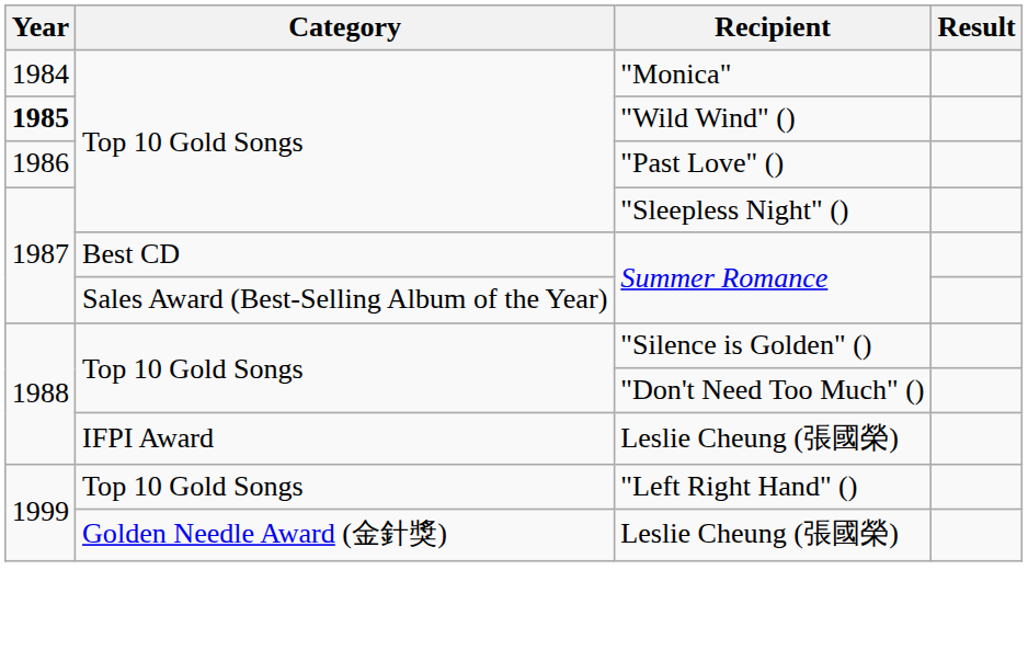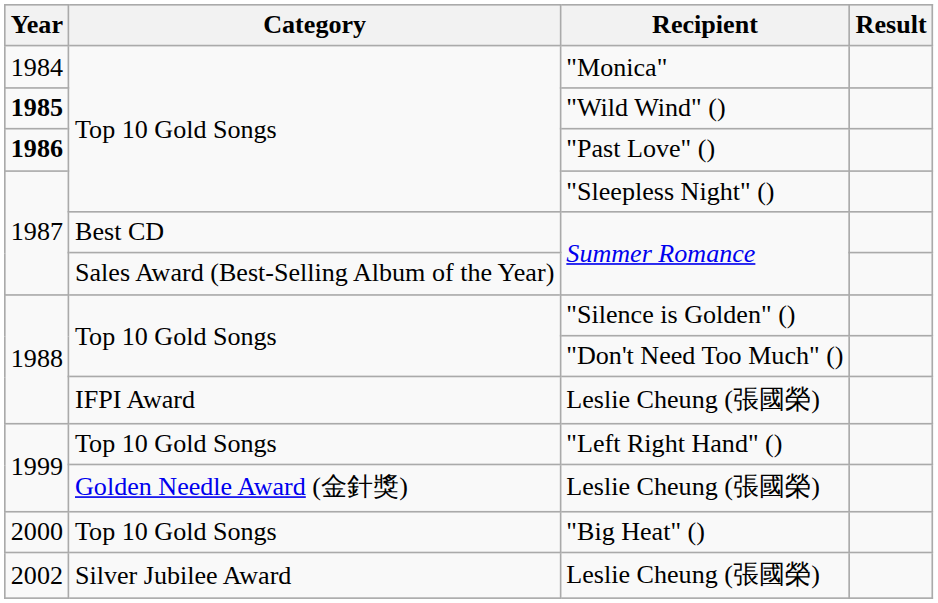"Past Love" () | Year: normal -> bold
+ row: 2000 | Top 10 Gold Songs | "Big Heat" ()
+ row: 2002 | Silver Jubilee Award | Leslie Cheung (張國榮)
